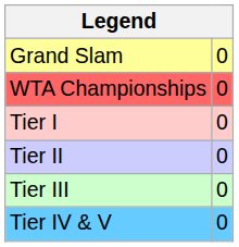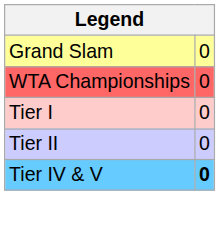- row: Tier III | 0
Tier IV & V | column 2: normal -> bold
